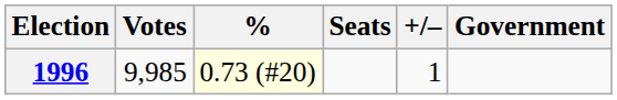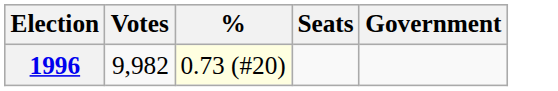- column: +/– | 1
1996 | Votes: 9,985 -> 9,982
